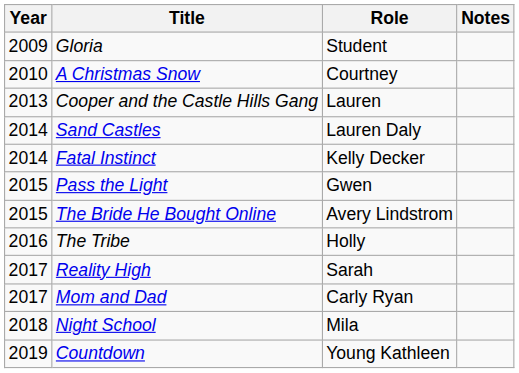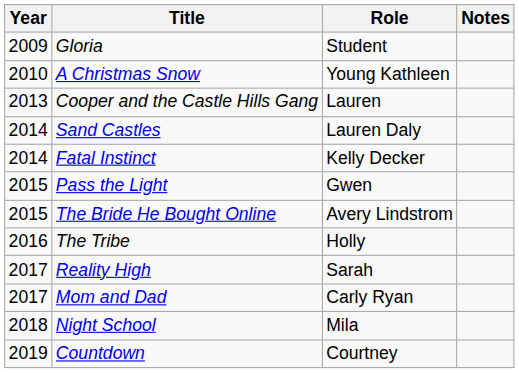A Christmas Snow | Role: Courtney -> Young Kathleen
Countdown | Role: Young Kathleen -> Courtney
